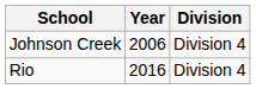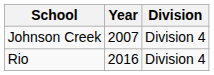Johnson Creek | Year: 2006 -> 2007
